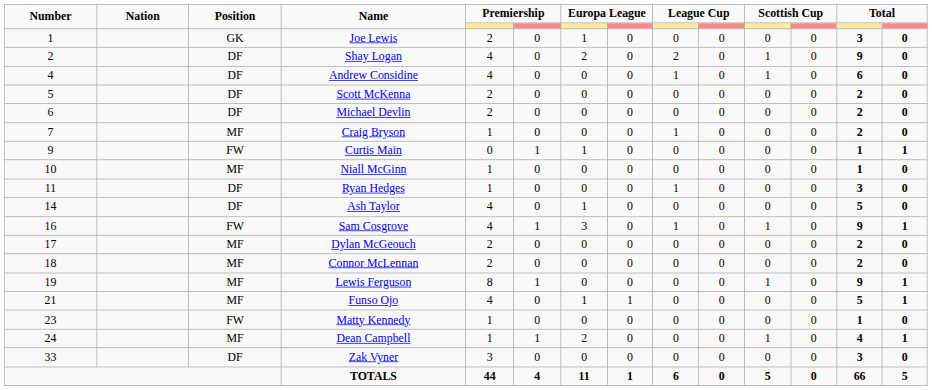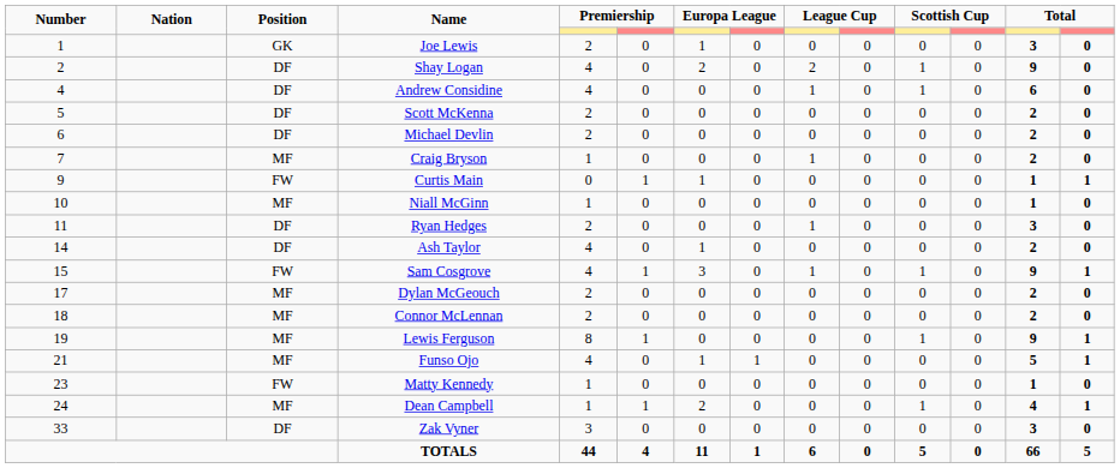Ryan Hedges | column 5: 1 -> 2
Ash Taylor | column 13: 5 -> 2
Sam Cosgrove | Number: 16 -> 15
